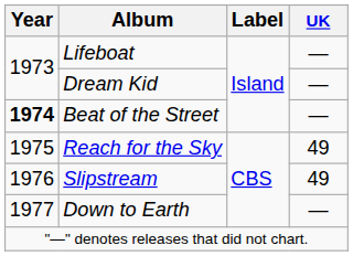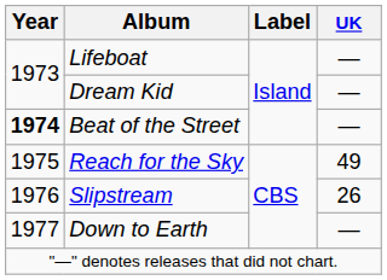Slipstream | UK: 49 -> 26
